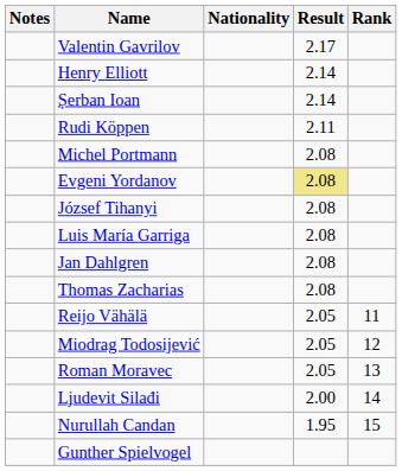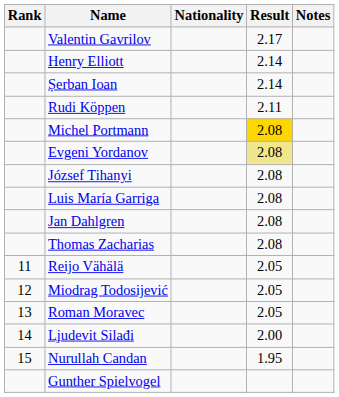columns swapped: Rank <-> Notes
Michel Portmann | Result: no background -> gold background
